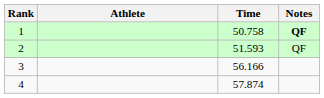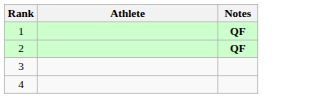- column: Time | 50.758 | 51.593 | 56.166 | 57.874
2 | Notes: normal -> bold
